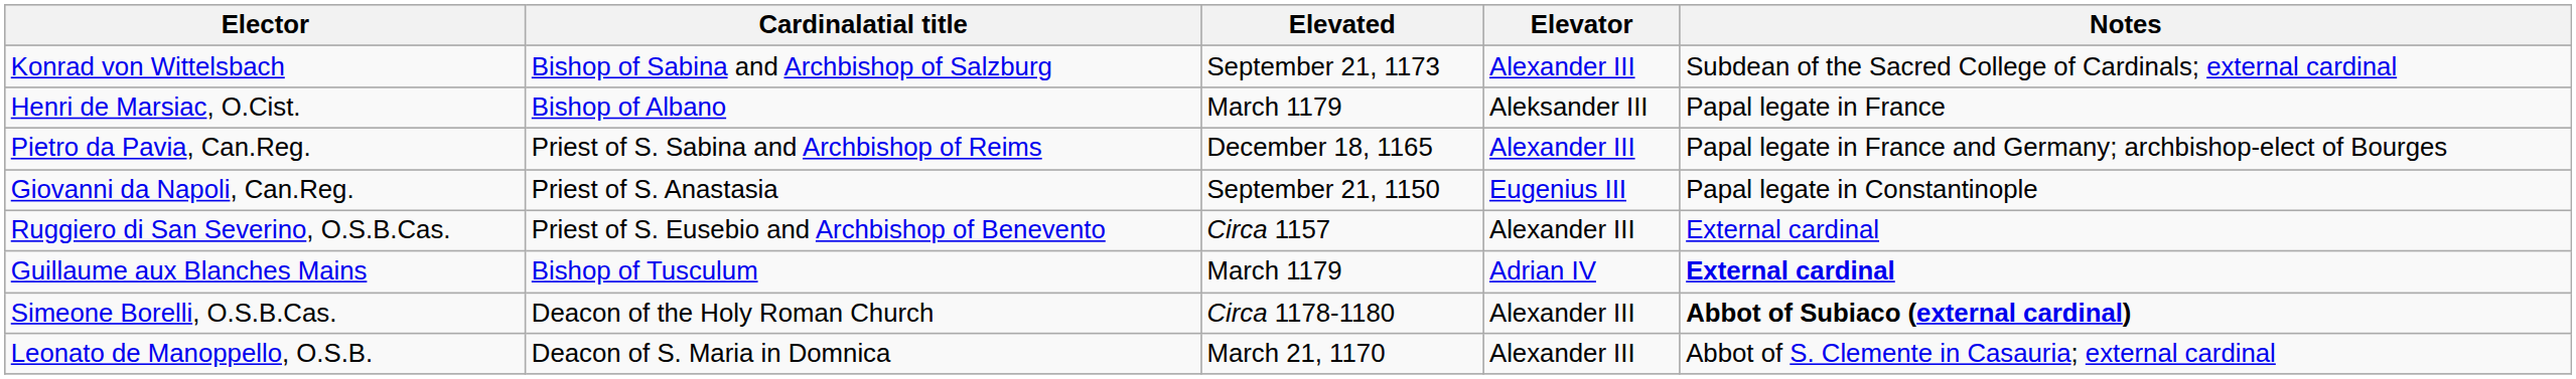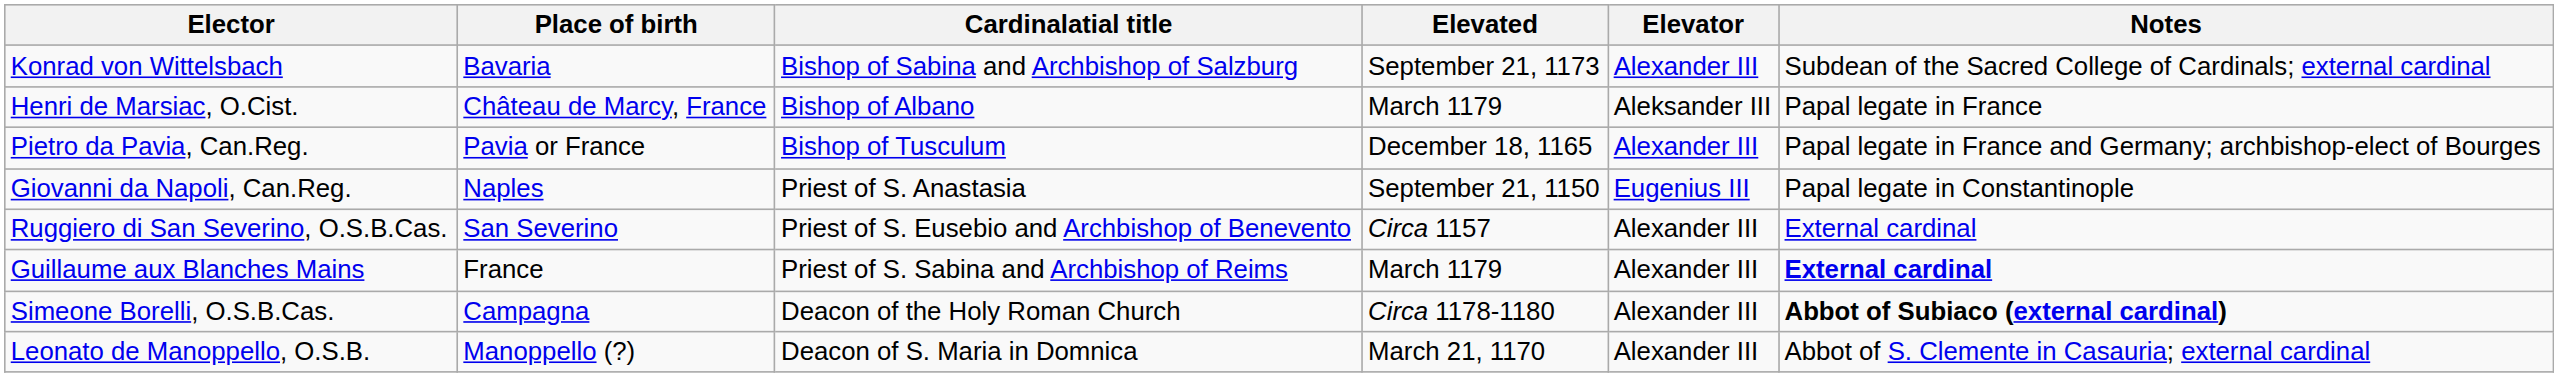+ column: Place of birth | Bavaria | Château de Marcy, France | Pavia or France | Naples | San Severino | France | Campagna | Manoppello (?)
Pietro da Pavia, Can.Reg. | Cardinalatial title: Priest of S. Sabina and Archbishop of Reims -> Bishop of Tusculum
Guillaume aux Blanches Mains | Cardinalatial title: Bishop of Tusculum -> Priest of S. Sabina and Archbishop of Reims
Guillaume aux Blanches Mains | Elevator: Adrian IV -> Alexander III
